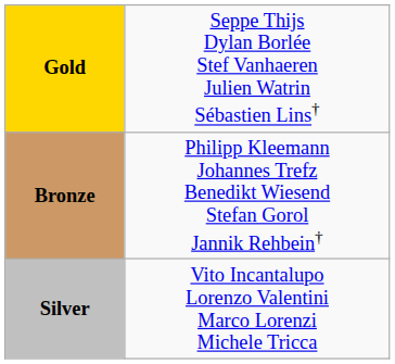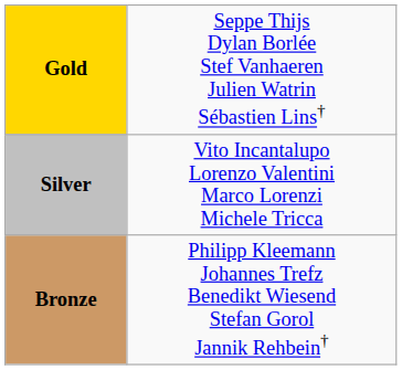rows swapped: Silver <-> Bronze
